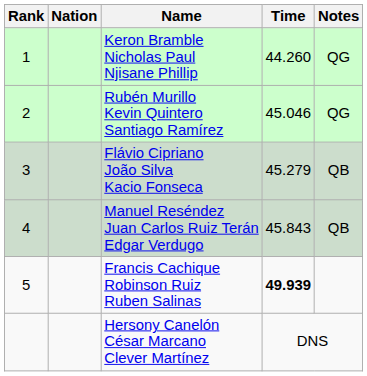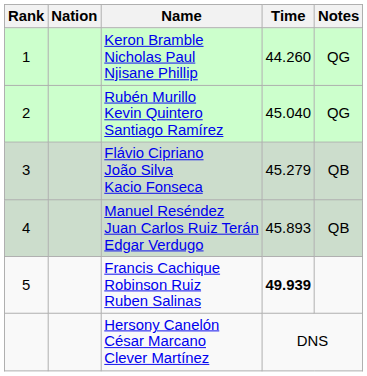Rubén Murillo Kevin Quintero Santiago Ramírez | Time: 45.046 -> 45.040
Manuel Reséndez Juan Carlos Ruiz Terán Edgar Verdugo | Time: 45.843 -> 45.893
